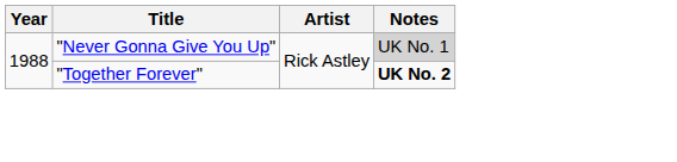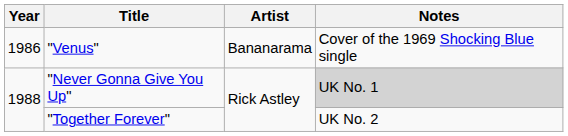+ row: 1986 | "Venus" | Bananarama | Cover of the 1969 Shocking Blue single
"Together Forever" | Notes: bold -> normal
